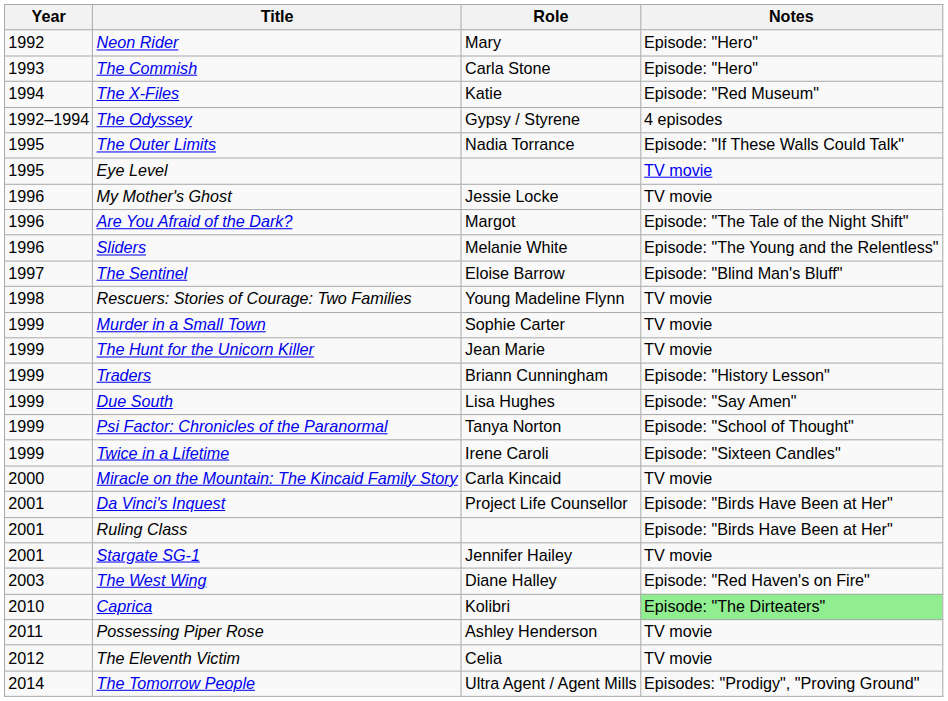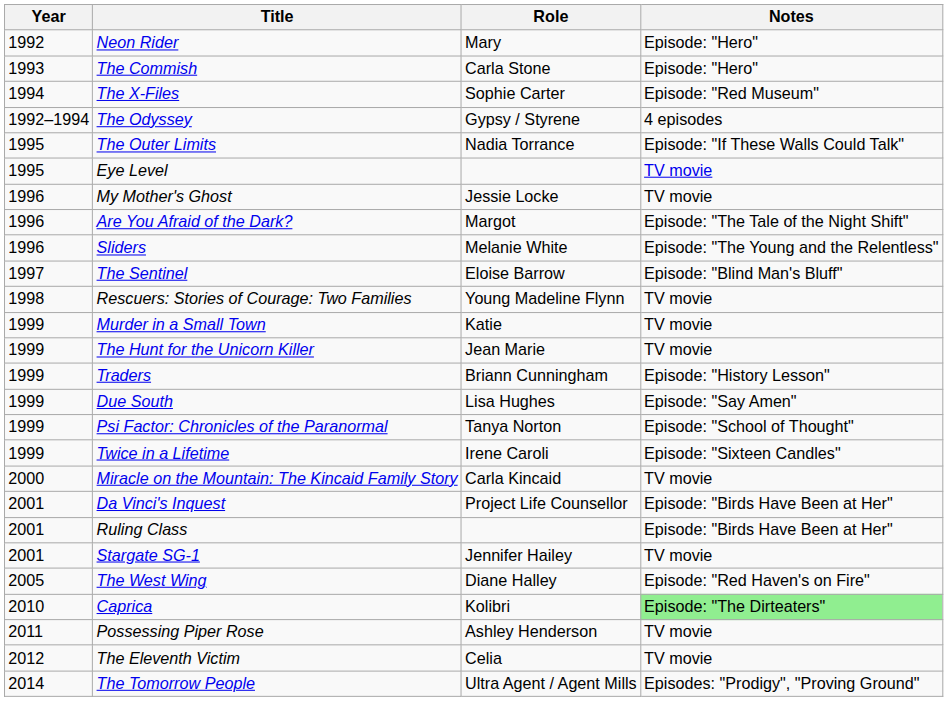The X-Files | Role: Katie -> Sophie Carter
Murder in a Small Town | Role: Sophie Carter -> Katie
The West Wing | Year: 2003 -> 2005
